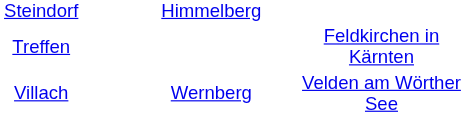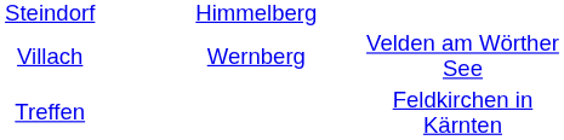rows swapped: Treffen <-> Villach
